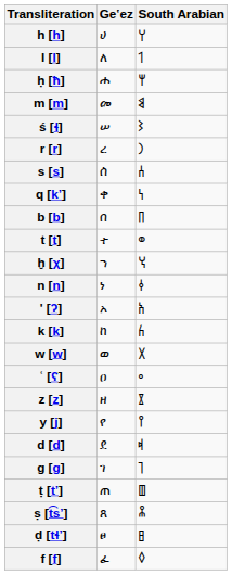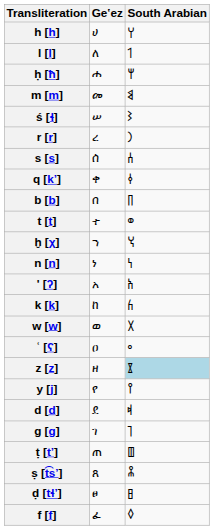q [kʼ] | South Arabian: 𐩬 -> 𐩤
n [n] | South Arabian: 𐩤 -> 𐩬
z [z] | South Arabian: no background -> lightblue background
